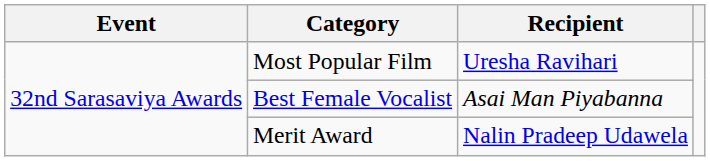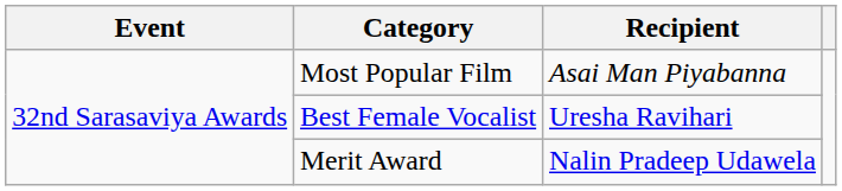Most Popular Film | Recipient: Uresha Ravihari -> Asai Man Piyabanna
Best Female Vocalist | Recipient: Asai Man Piyabanna -> Uresha Ravihari
